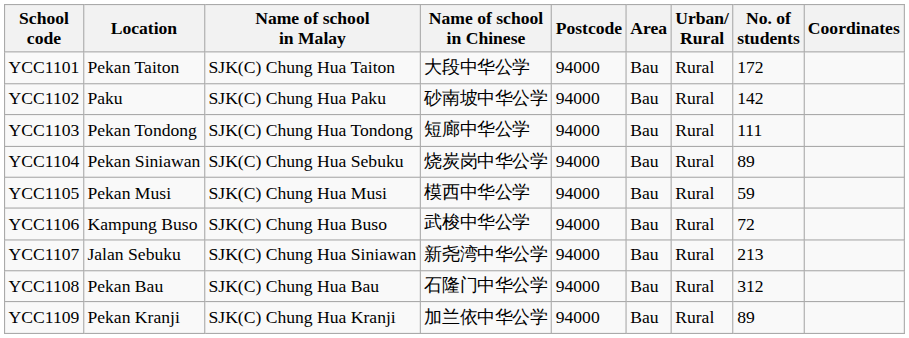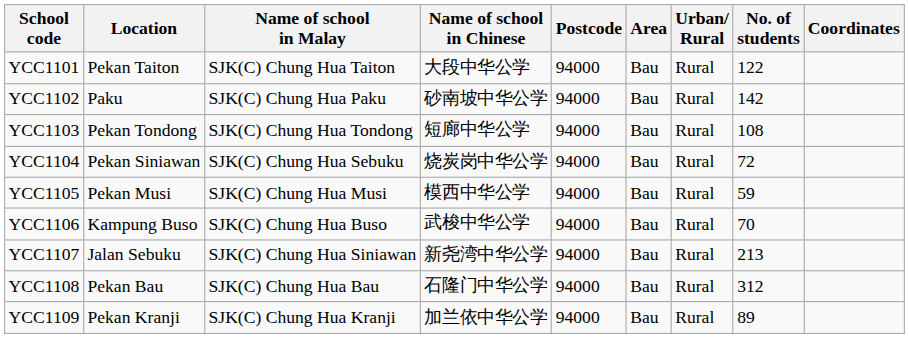YCC1101 | No. of students: 172 -> 122
YCC1103 | No. of students: 111 -> 108
YCC1104 | No. of students: 89 -> 72
YCC1106 | No. of students: 72 -> 70
